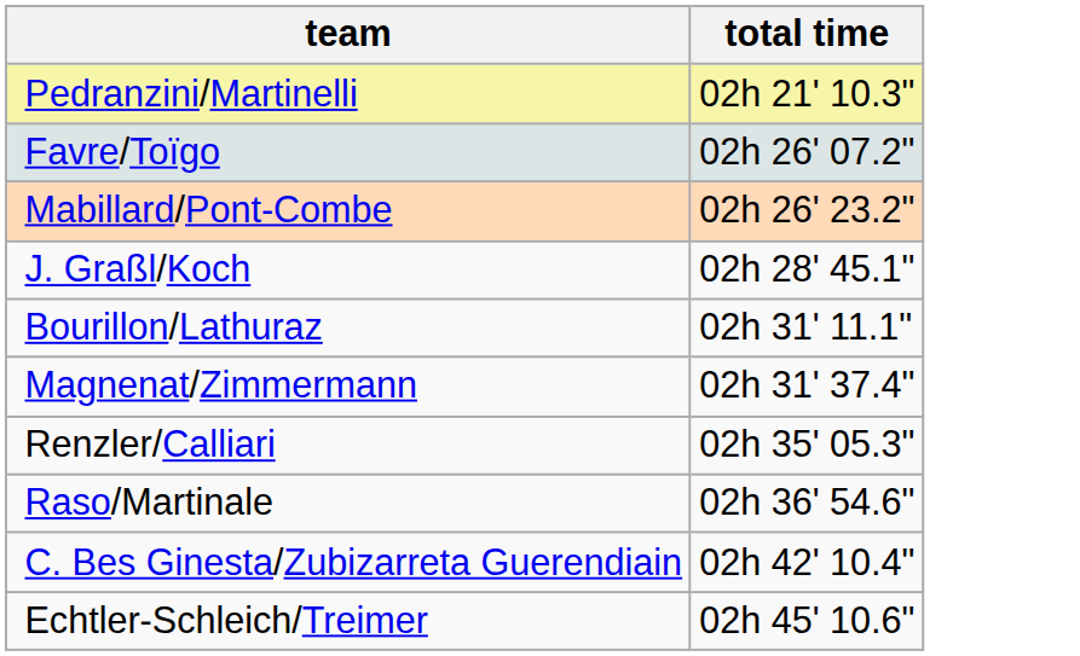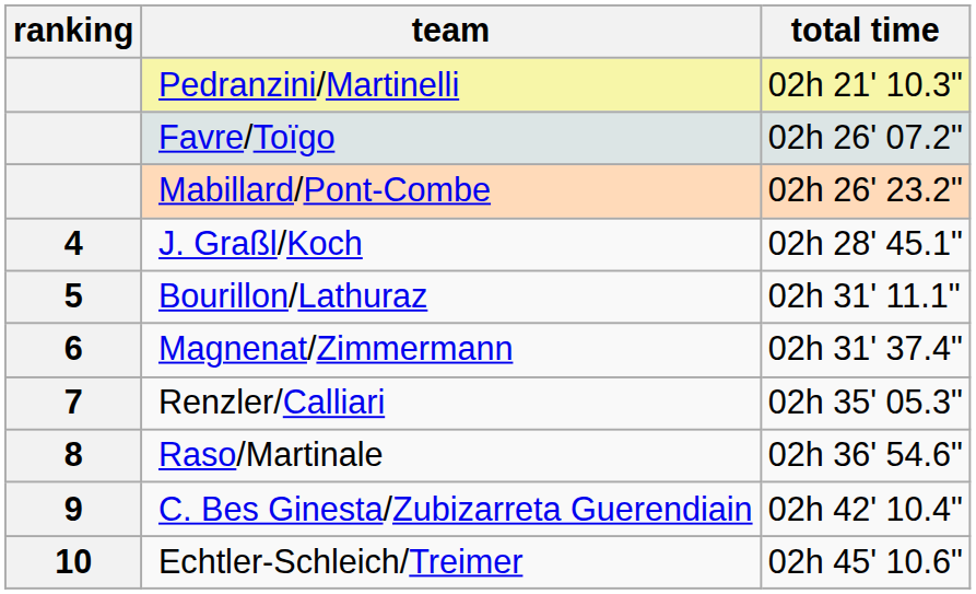+ column: ranking | 4 | 5 | 6 | 7 | 8 | 9 | 10
